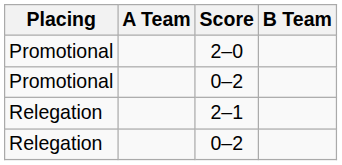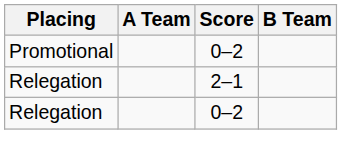- row: Promotional | 2–0
